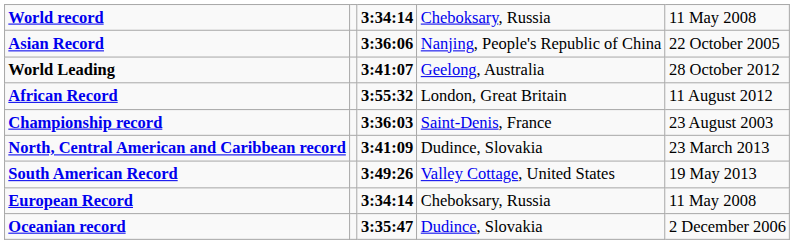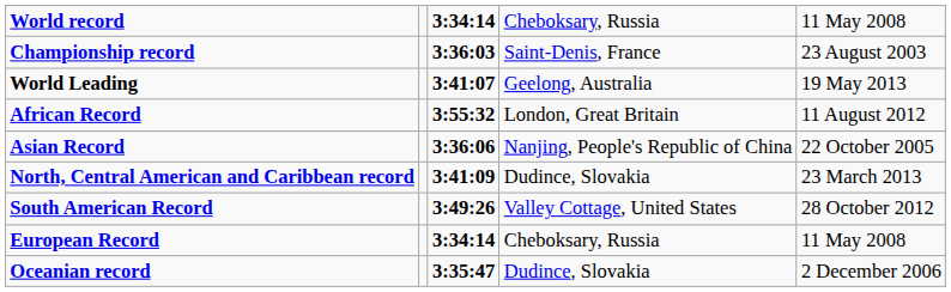rows swapped: Championship record <-> Asian Record
World Leading | column 5: 28 October 2012 -> 19 May 2013
South American Record | column 5: 19 May 2013 -> 28 October 2012
